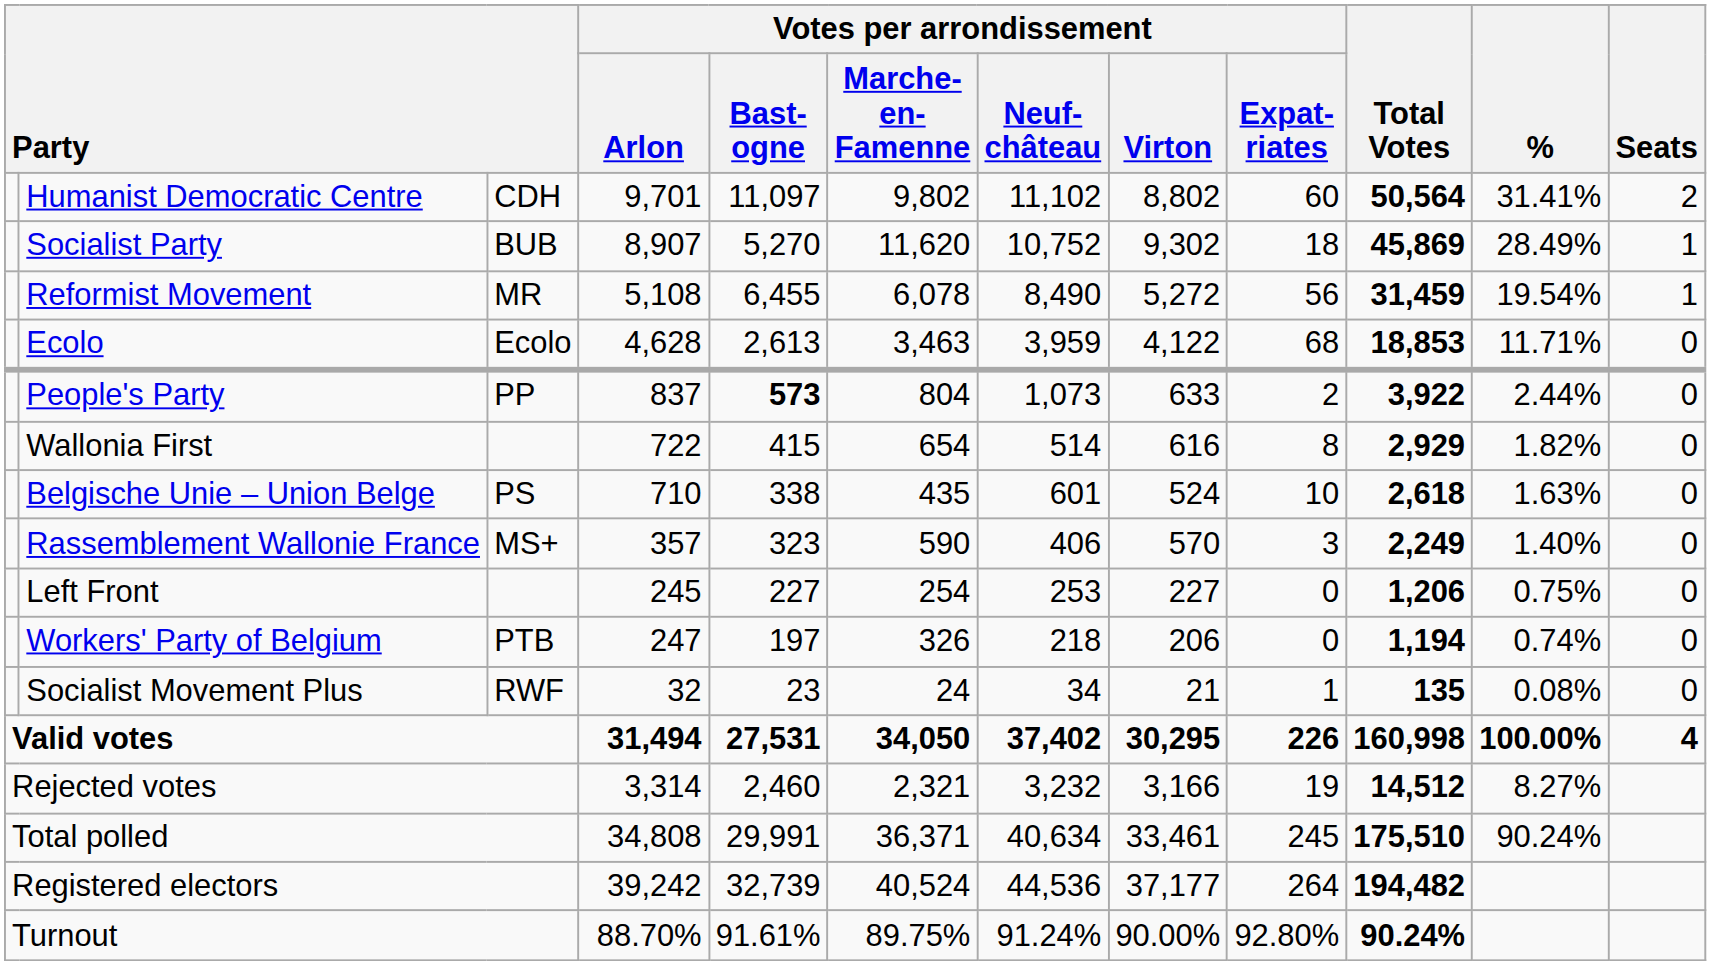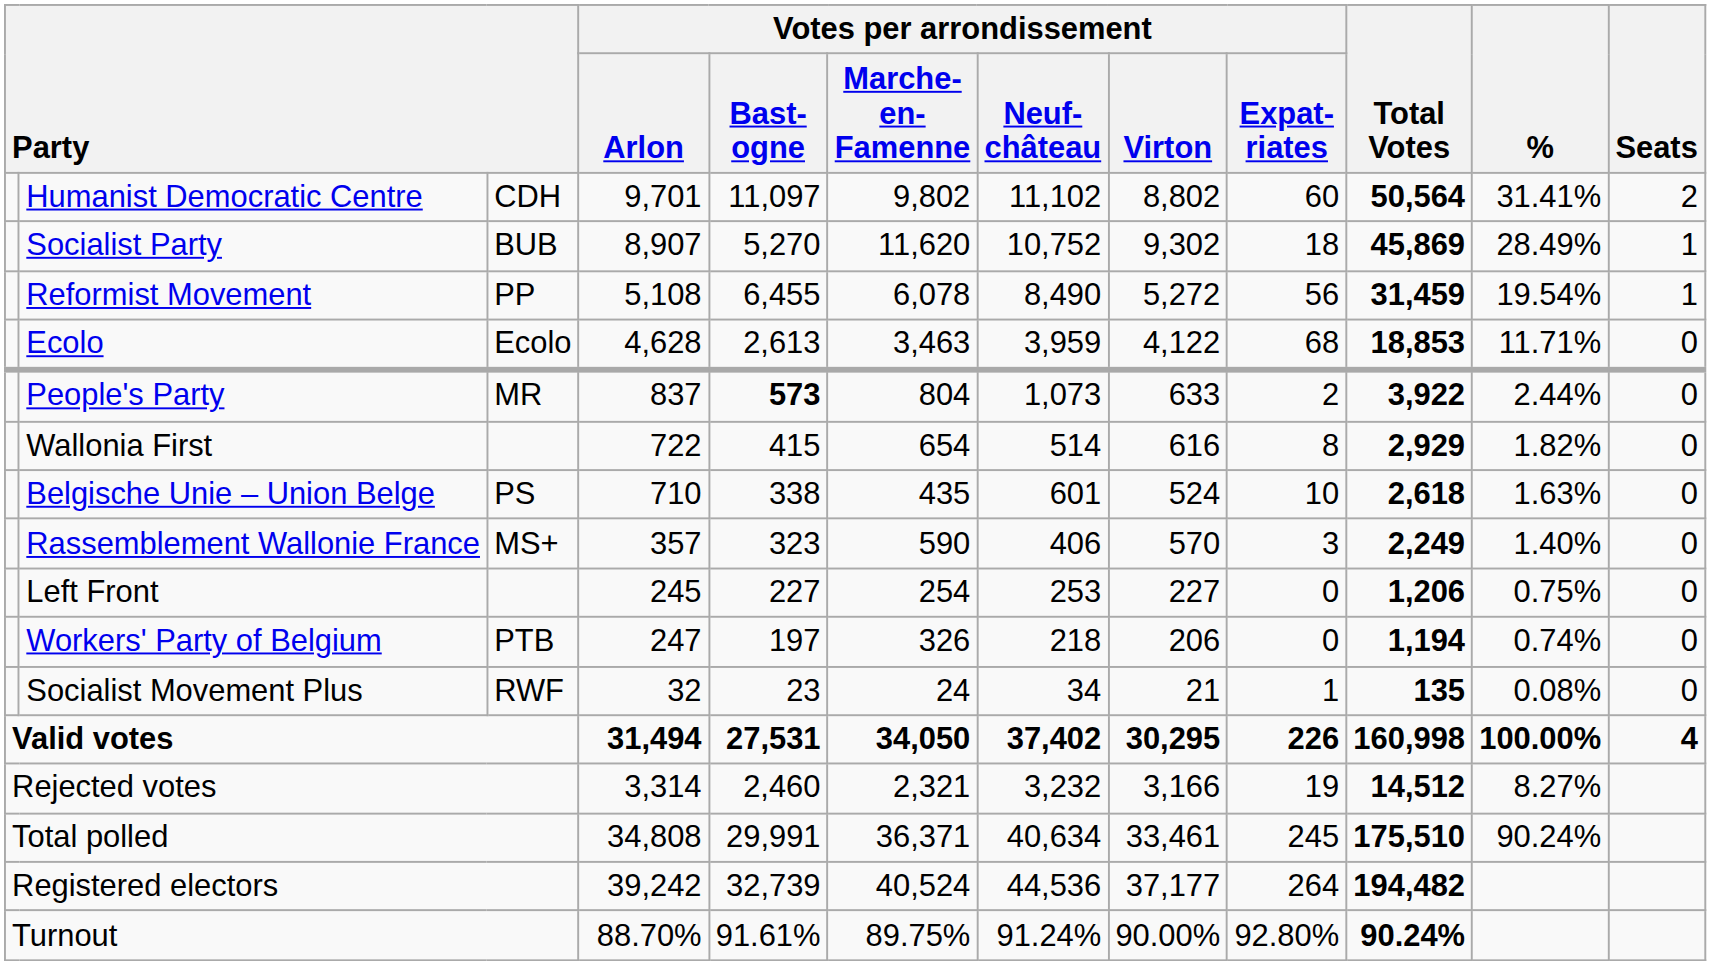Reformist Movement | column 3: MR -> PP
People's Party | column 3: PP -> MR
